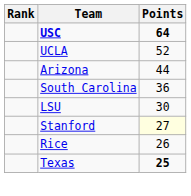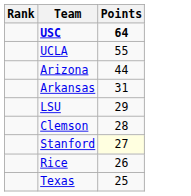UCLA | Points: 52 -> 55
- row: South Carolina | 36
+ row: Arkansas | 31
LSU | Points: 30 -> 29
+ row: Clemson | 28
Texas | Points: bold -> normal
